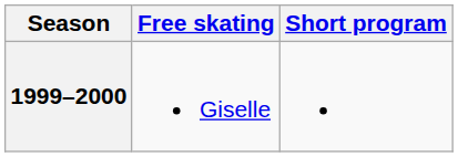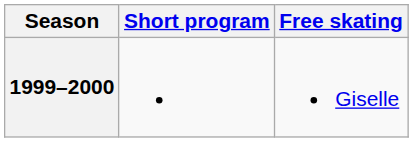columns swapped: Short program <-> Free skating
